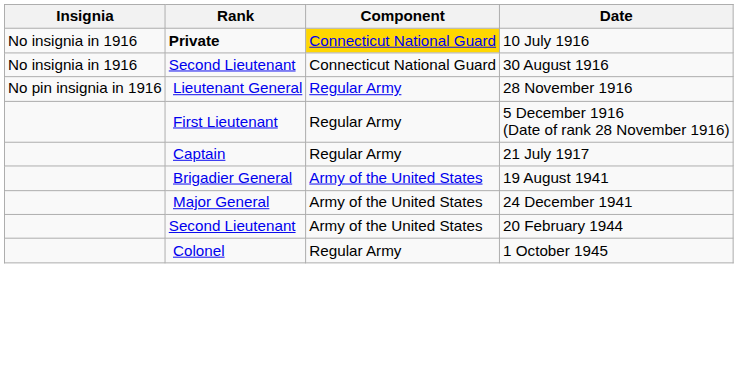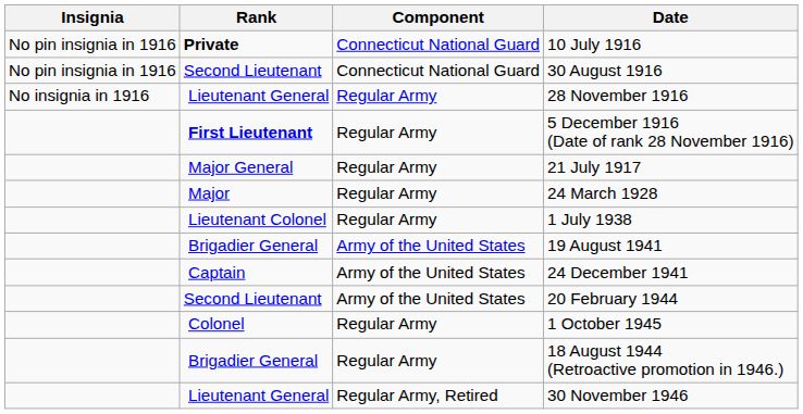10 July 1916 | Insignia: No insignia in 1916 -> No pin insignia in 1916
10 July 1916 | Component: gold background -> no background
30 August 1916 | Insignia: No insignia in 1916 -> No pin insignia in 1916
28 November 1916 | Insignia: No pin insignia in 1916 -> No insignia in 1916
5 December 1916 (Date of rank 28 November 1916) | Rank: normal -> bold
21 July 1917 | Rank: Captain -> Major General
+ row: Major | Regular Army | 24 March 1928
+ row: Lieutenant Colonel | Regular Army | 1 July 1938
24 December 1941 | Rank: Major General -> Captain
+ row: Brigadier General | Regular Army | 18 August 1944 (Retroactive promotion in 1946.)
+ row: Lieutenant General | Regular Army, Retired | 30 November 1946
